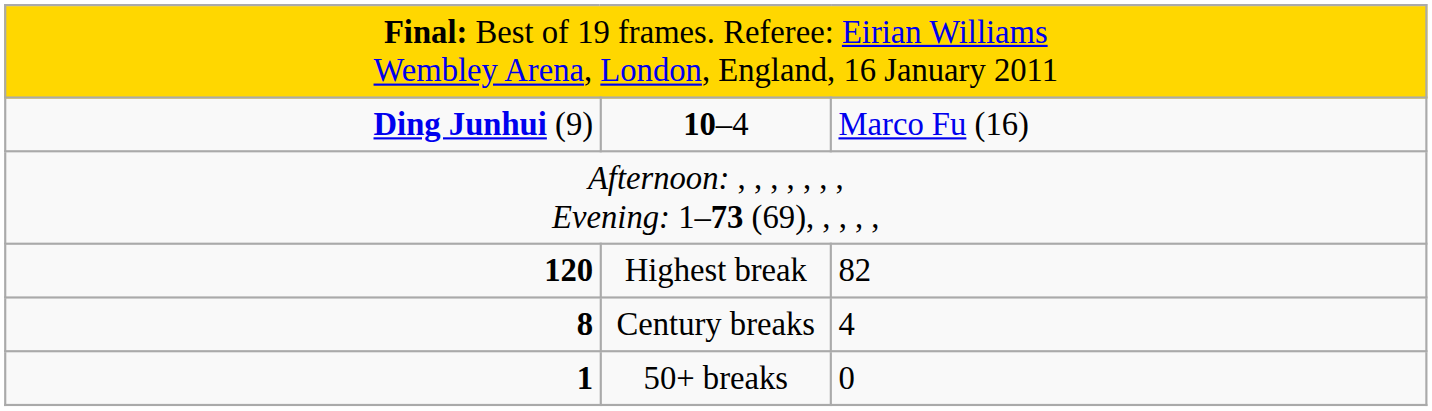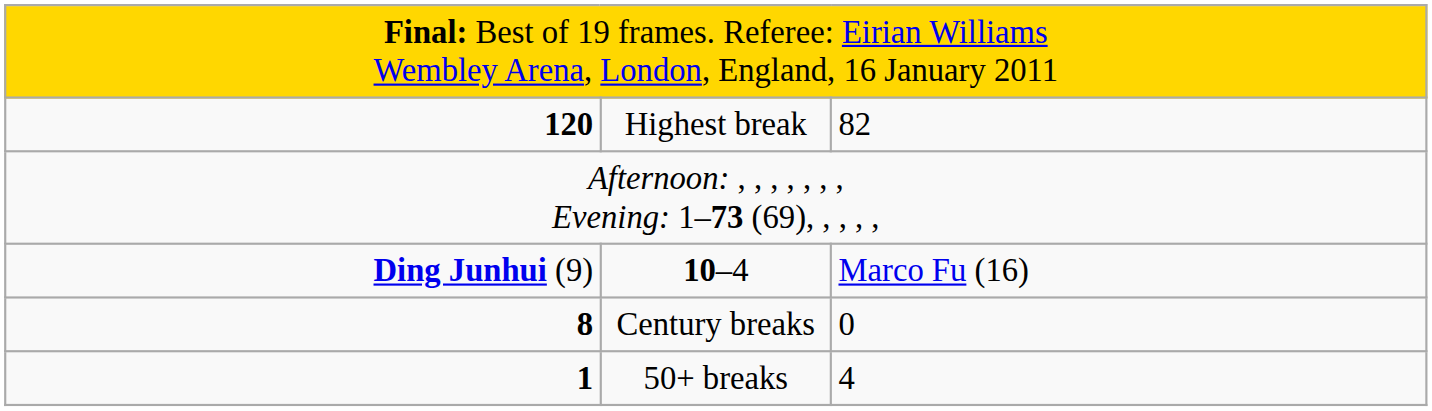rows swapped: 10–4 <-> Highest break
Century breaks | column 3: 4 -> 0
50+ breaks | column 3: 0 -> 4
